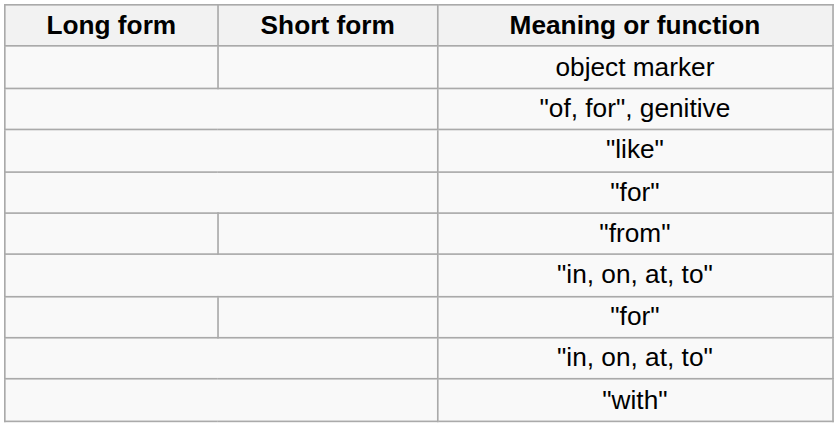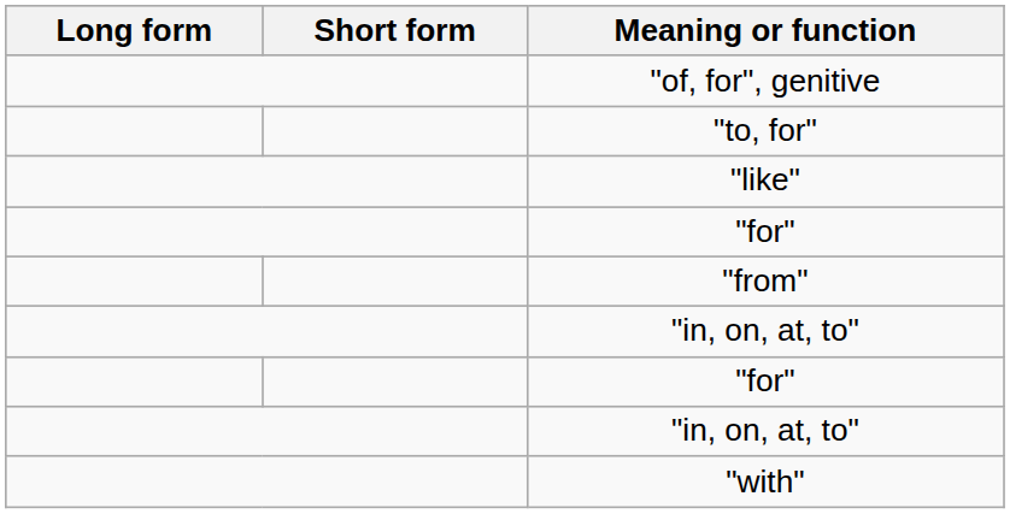- row: object marker
+ row: "to, for"
